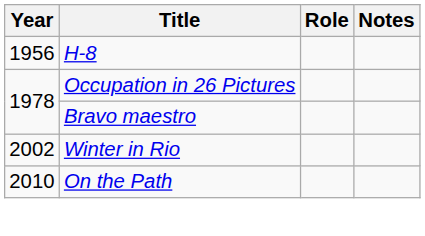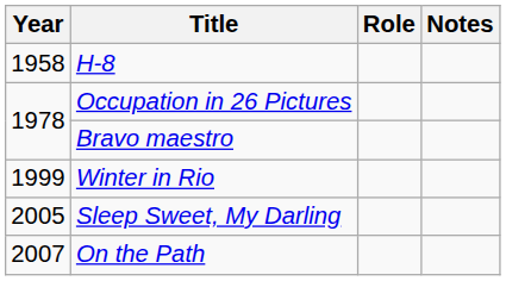H-8 | Year: 1956 -> 1958
Winter in Rio | Year: 2002 -> 1999
+ row: 2005 | Sleep Sweet, My Darling
On the Path | Year: 2010 -> 2007
